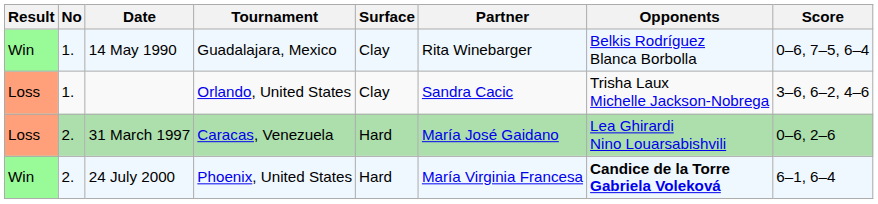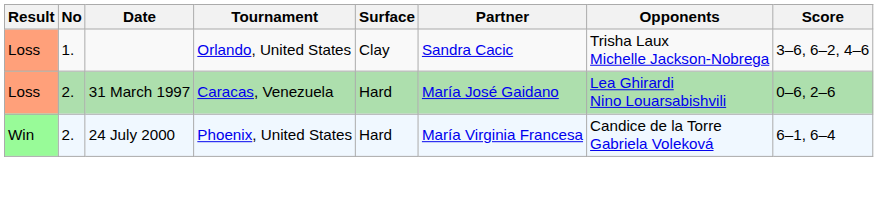- row: Win | 1. | 14 May 1990 | Guadalajara, Mexico | Clay | Rita Winebarger | Belkis Rodríguez Blanca Borbolla | 0–6, 7–5, 6–4
24 July 2000 | Opponents: bold -> normal
